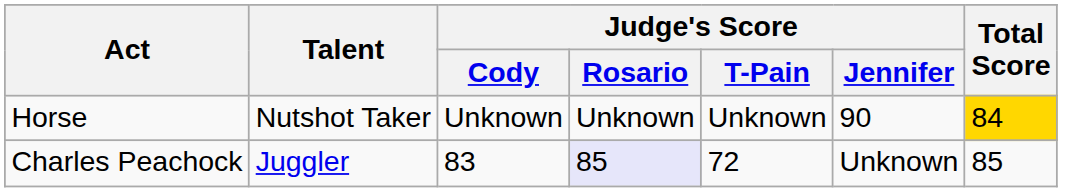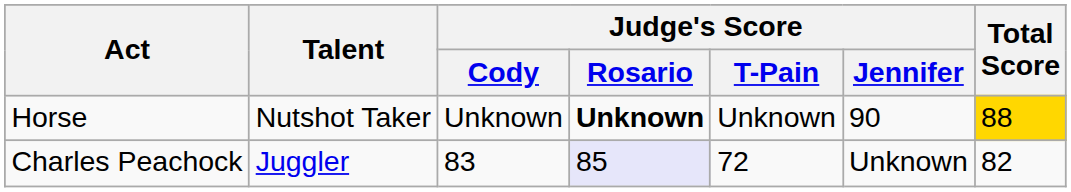Horse | Judge's Score / Rosario: normal -> bold
Horse | Total Score: 84 -> 88
Charles Peachock | Total Score: 85 -> 82
